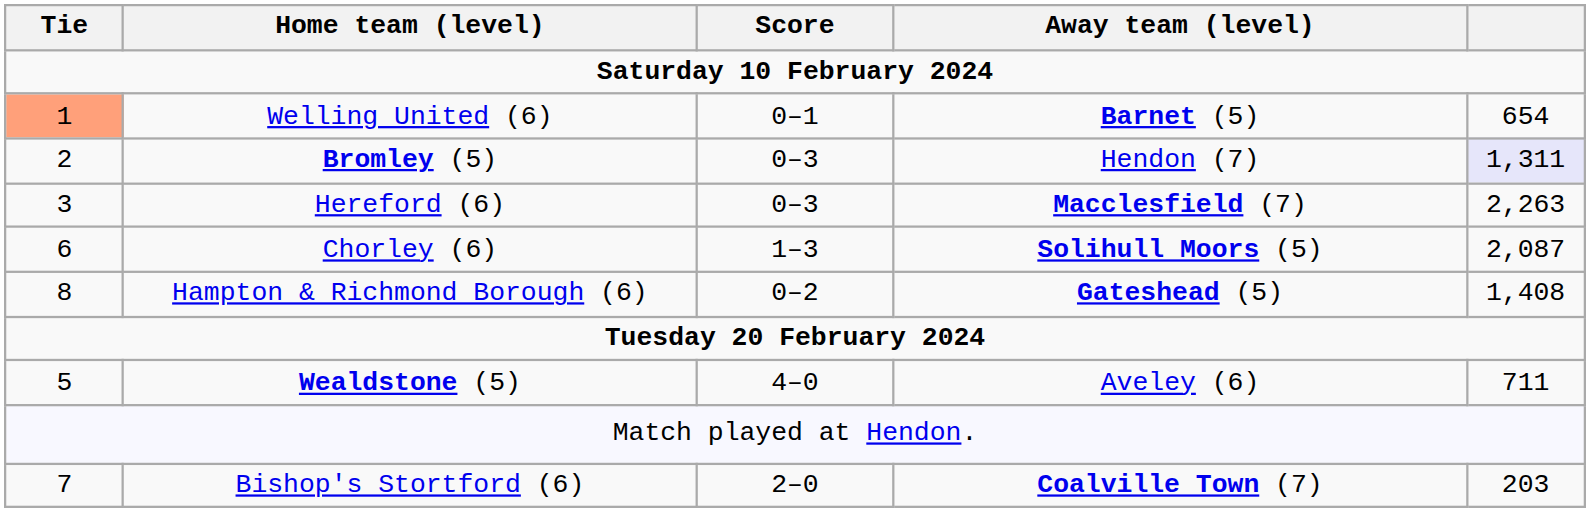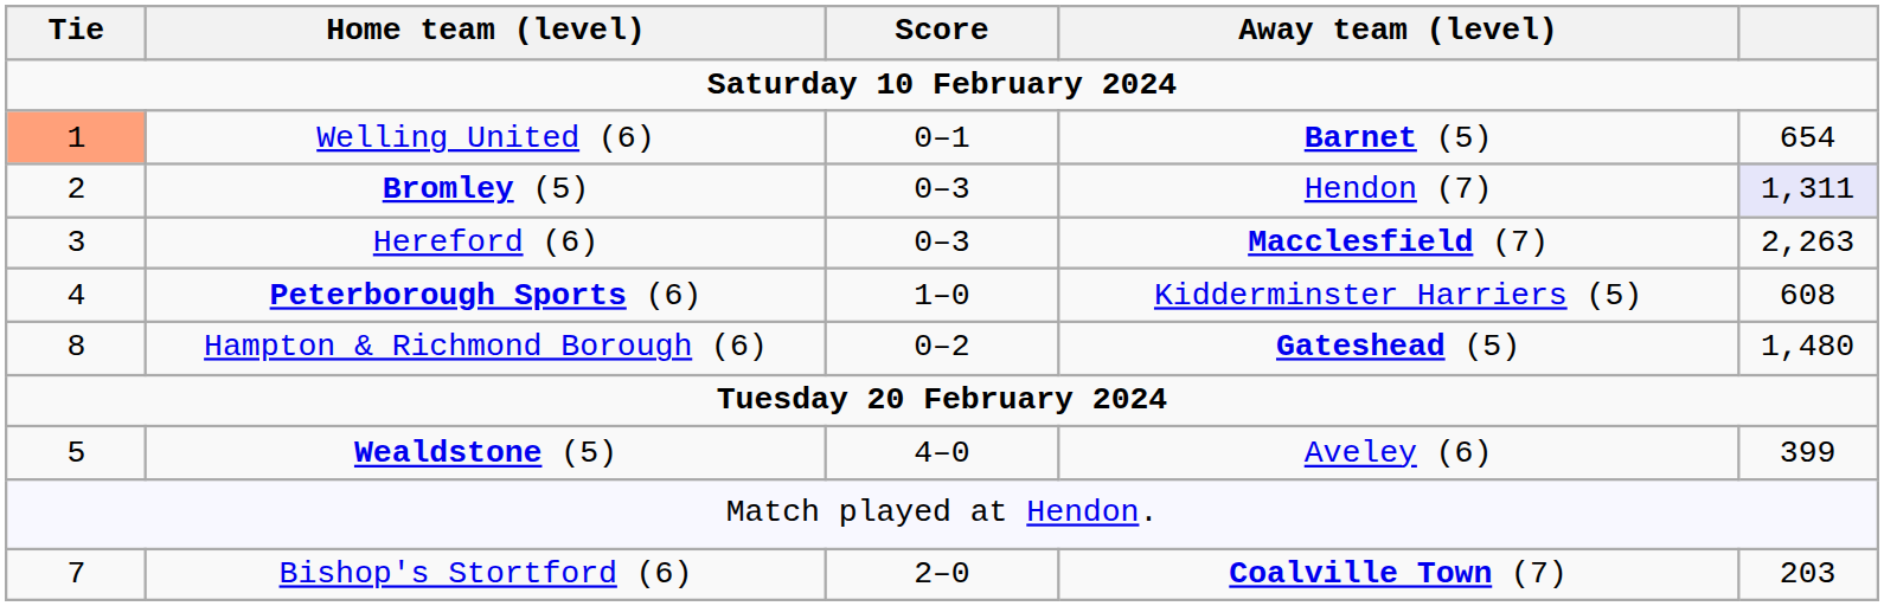+ row: 4 | Peterborough Sports (6) | 1–0 | Kidderminster Harriers (5) | 608
- row: 6 | Chorley (6) | 1–3 | Solihull Moors (5) | 2,087
Hampton & Richmond Borough (6) | column 5: 1,408 -> 1,480
Wealdstone (5) | column 5: 711 -> 399
